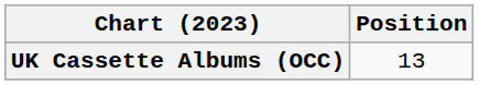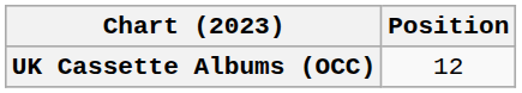UK Cassette Albums (OCC) | Position: 13 -> 12
